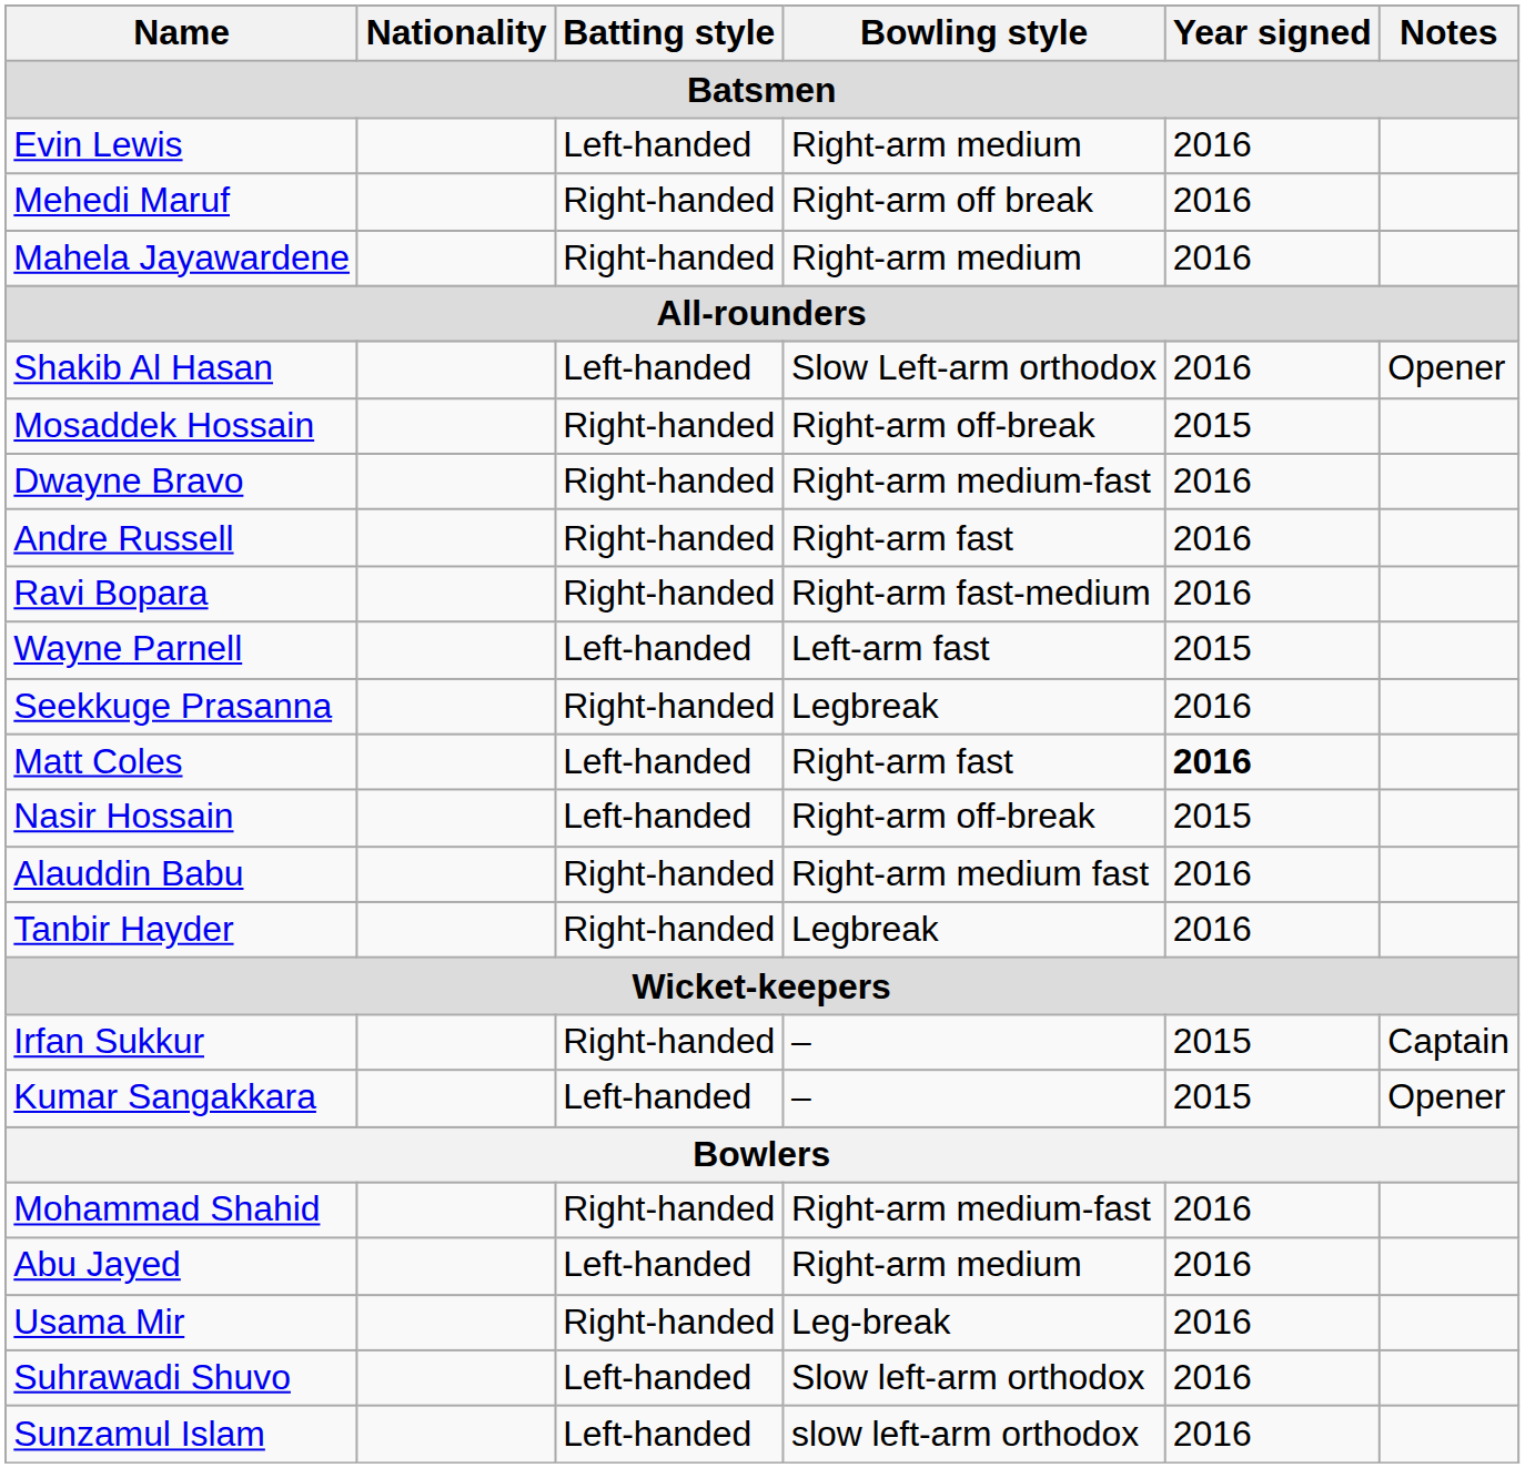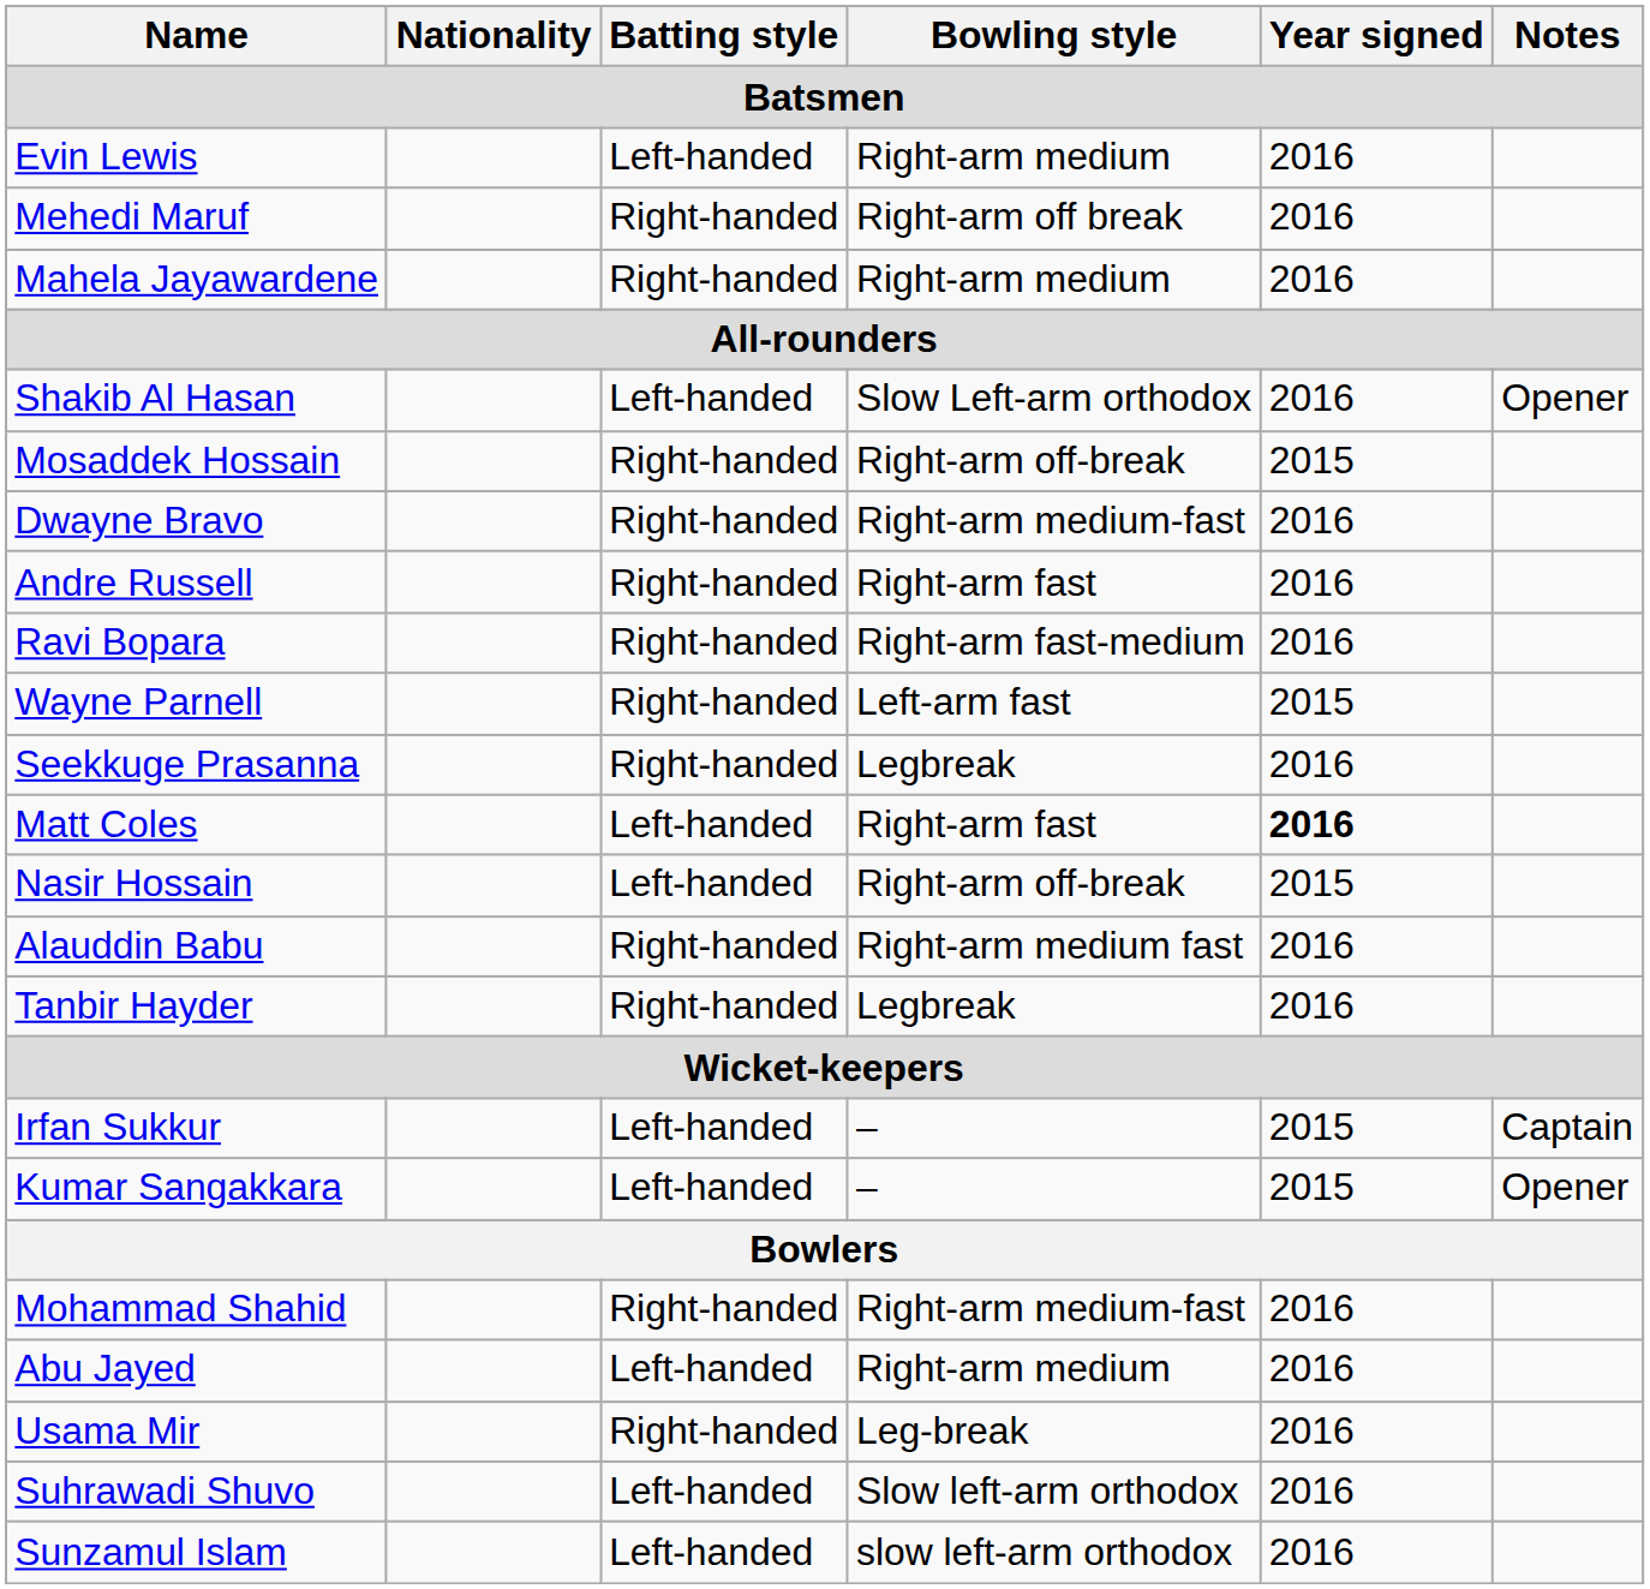Wayne Parnell | Batting style: Left-handed -> Right-handed
Irfan Sukkur | Batting style: Right-handed -> Left-handed
